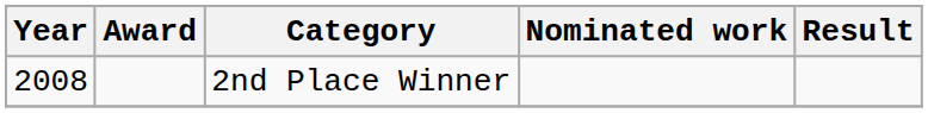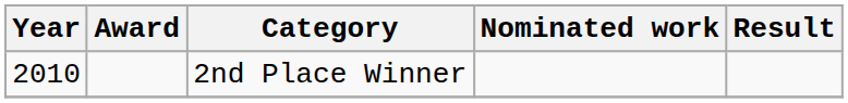2nd Place Winner | Year: 2008 -> 2010
